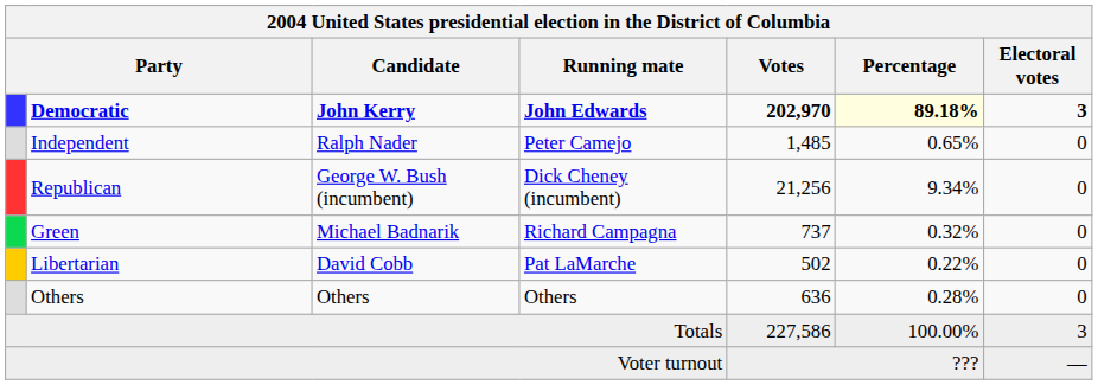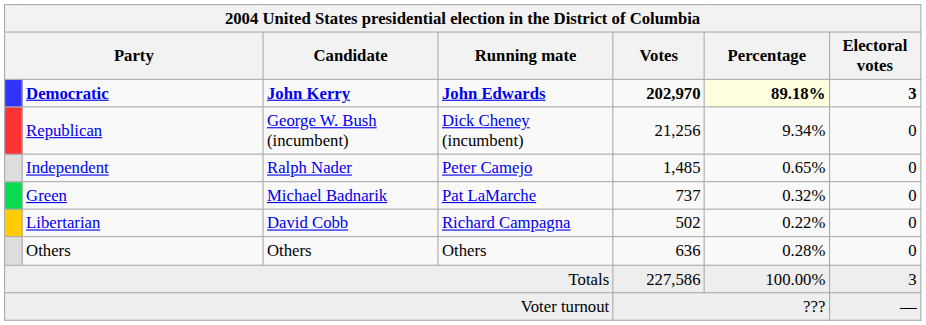rows swapped: Republican <-> Independent
Green | Running mate: Richard Campagna -> Pat LaMarche
Libertarian | Running mate: Pat LaMarche -> Richard Campagna
